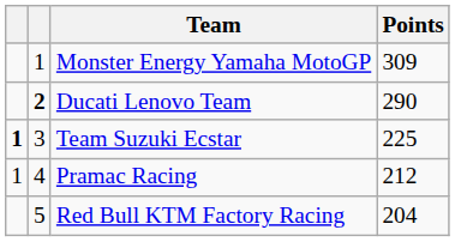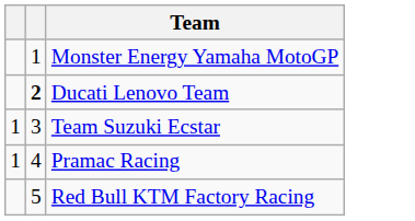- column: Points | 309 | 290 | 225 | 212 | 204
Team Suzuki Ecstar | column 1: bold -> normal
